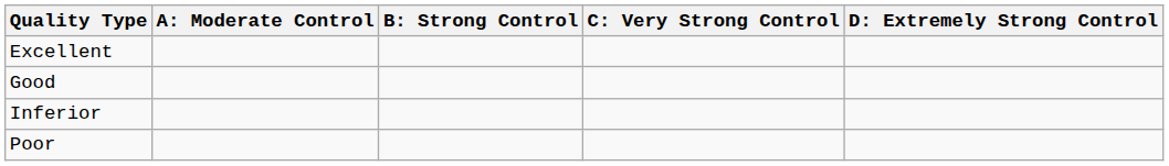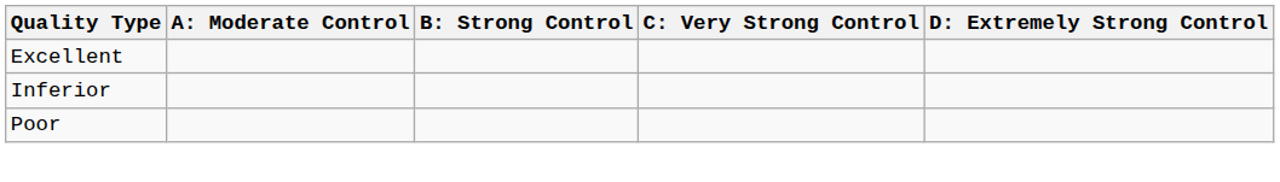- row: Good
